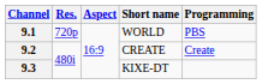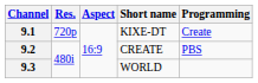9.1 | Short name: WORLD -> KIXE-DT
9.1 | Programming: PBS -> Create
9.2 | Programming: Create -> PBS
9.3 | Short name: KIXE-DT -> WORLD
